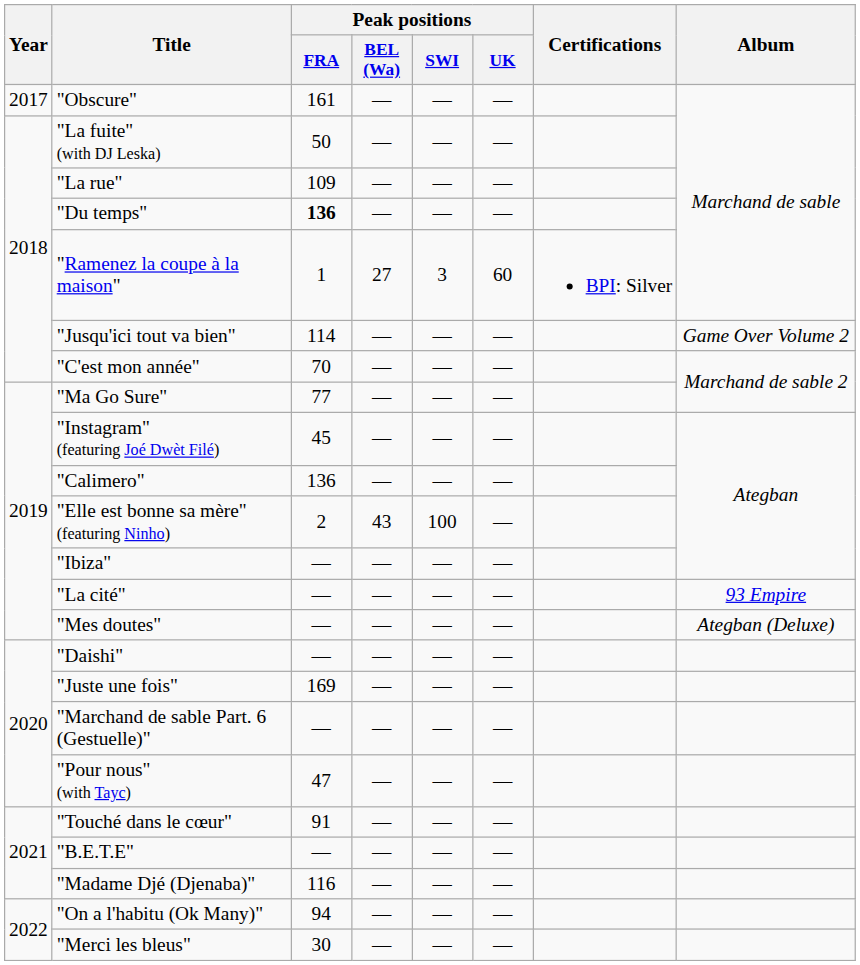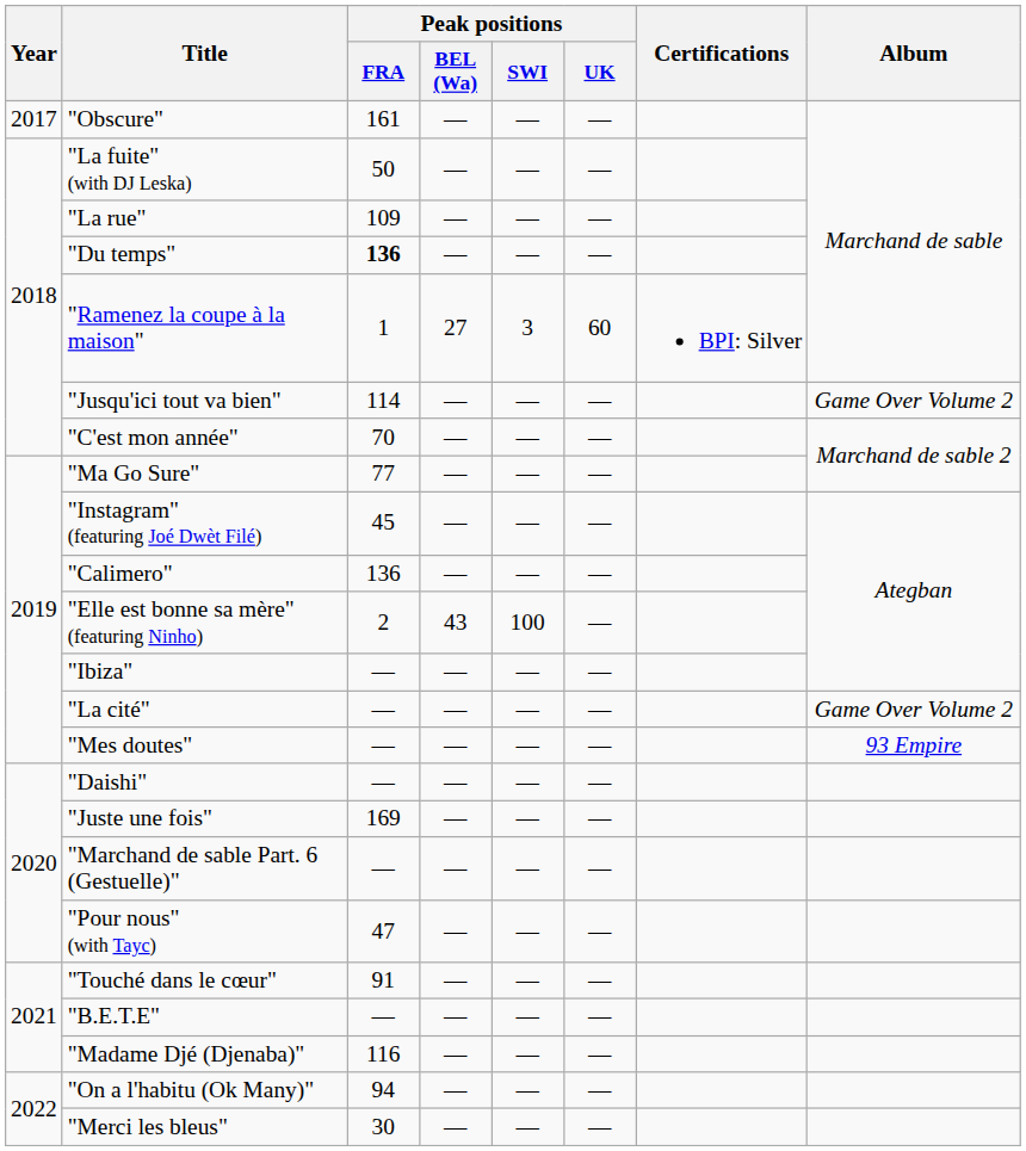"La cité" | Album: 93 Empire -> Game Over Volume 2
"Mes doutes" | Album: Ategban (Deluxe) -> 93 Empire
